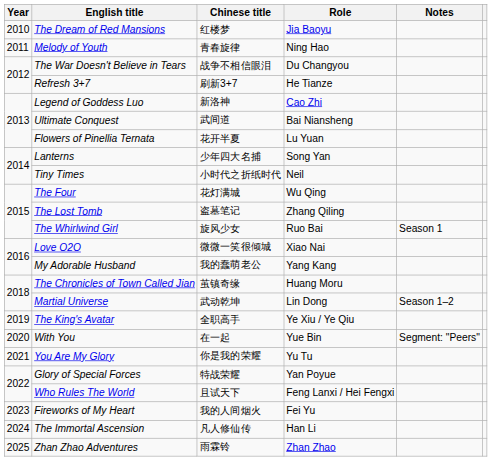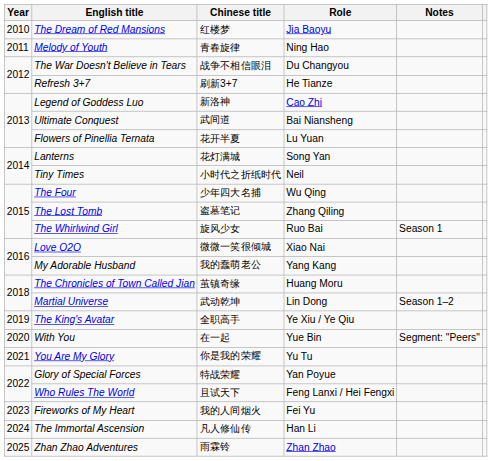Lanterns | Chinese title: 少年四大名捕 -> 花灯满城
The Four | Chinese title: 花灯满城 -> 少年四大名捕
